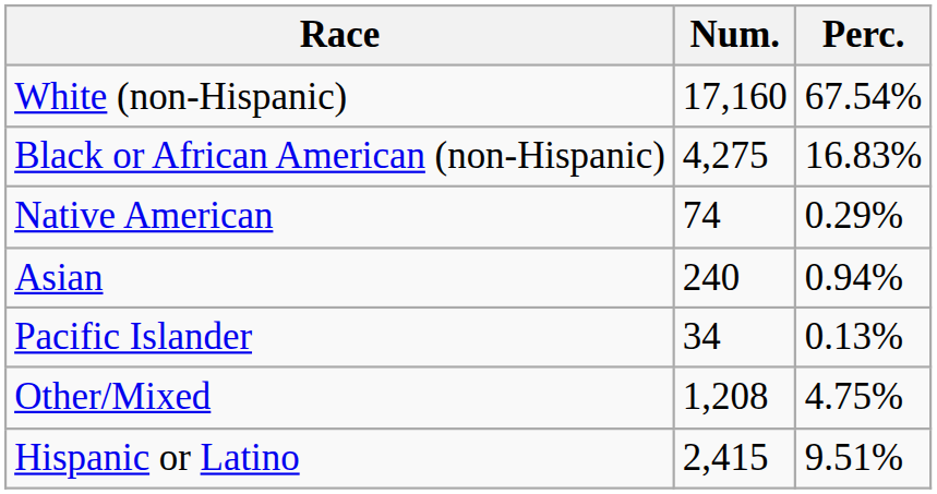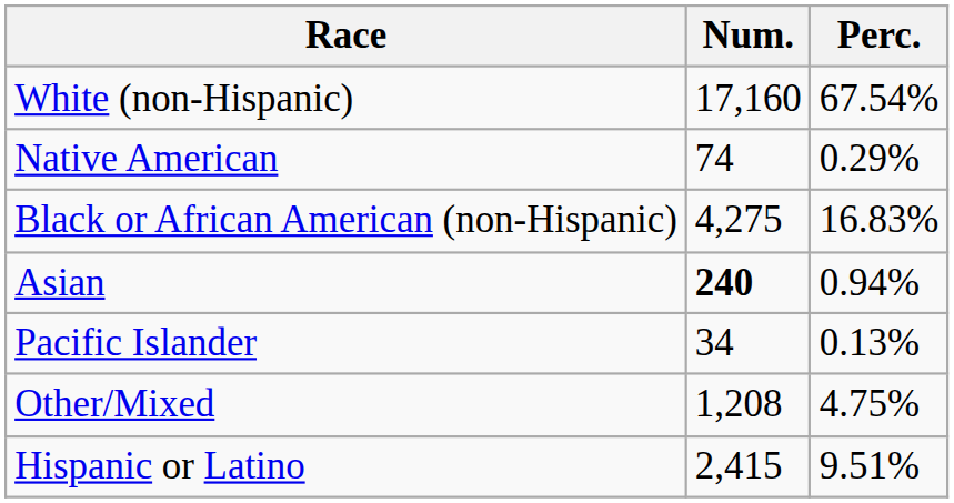rows swapped: Black or African American (non-Hispanic) <-> Native American
Asian | Num.: normal -> bold
